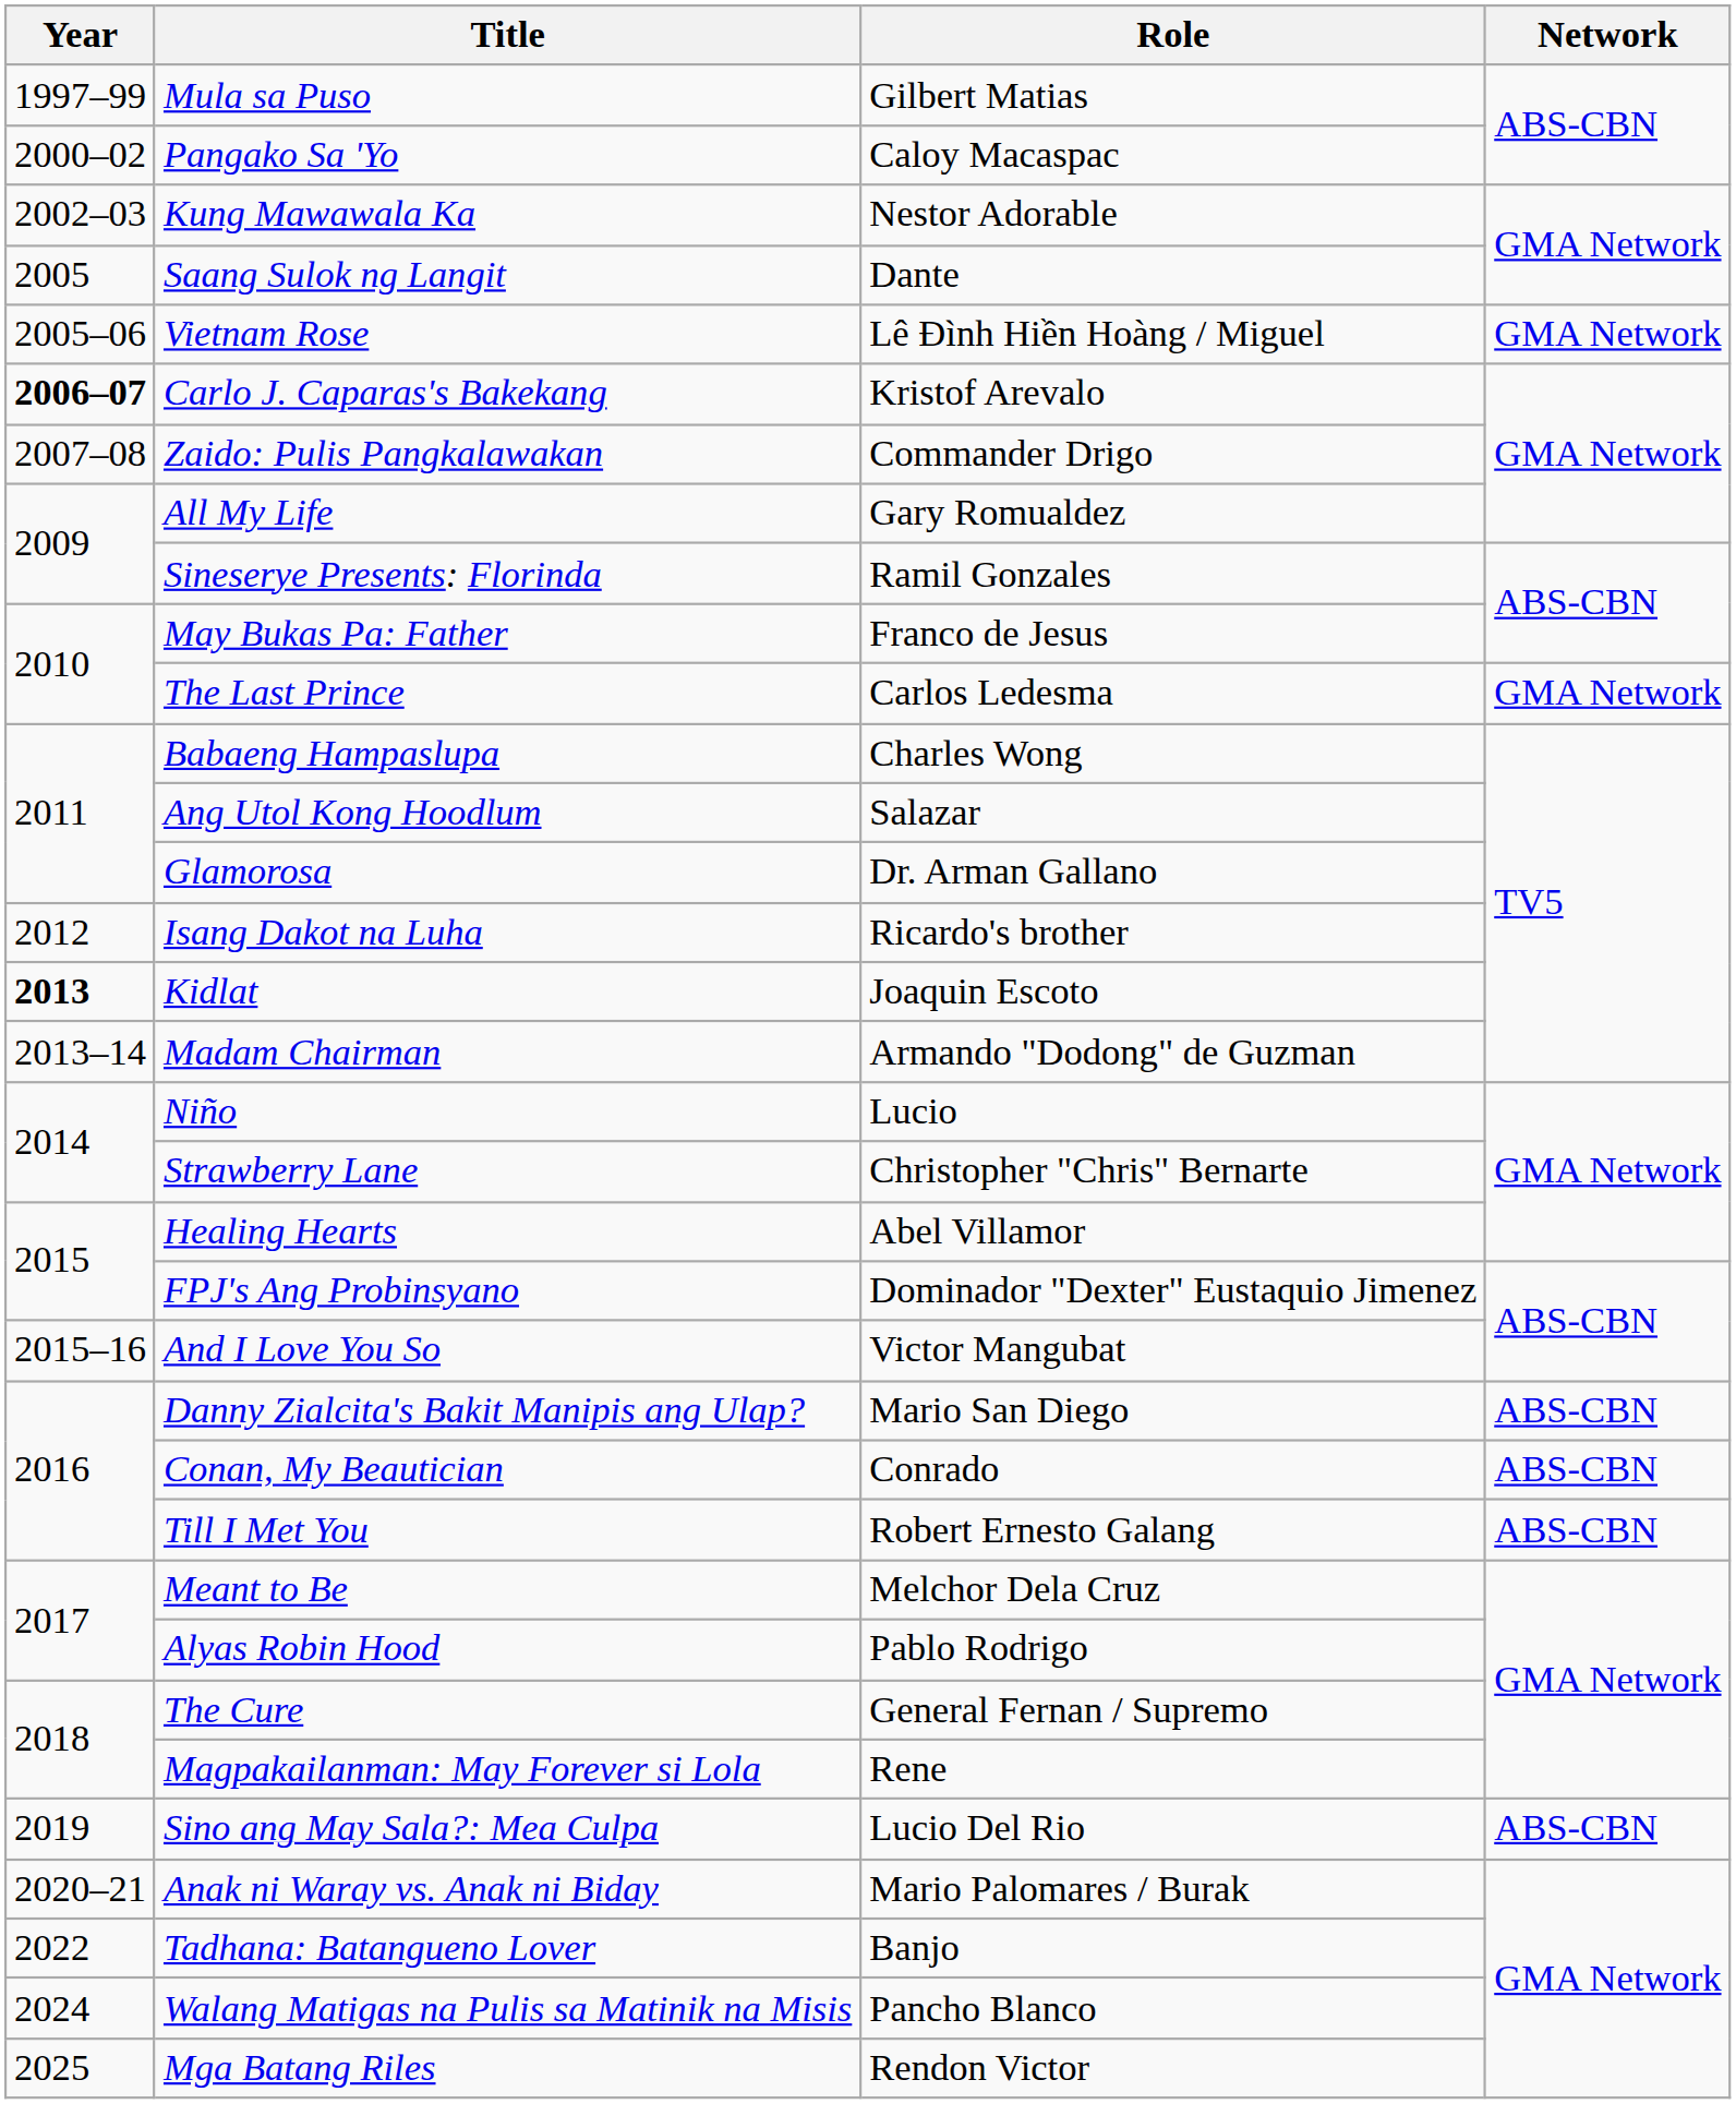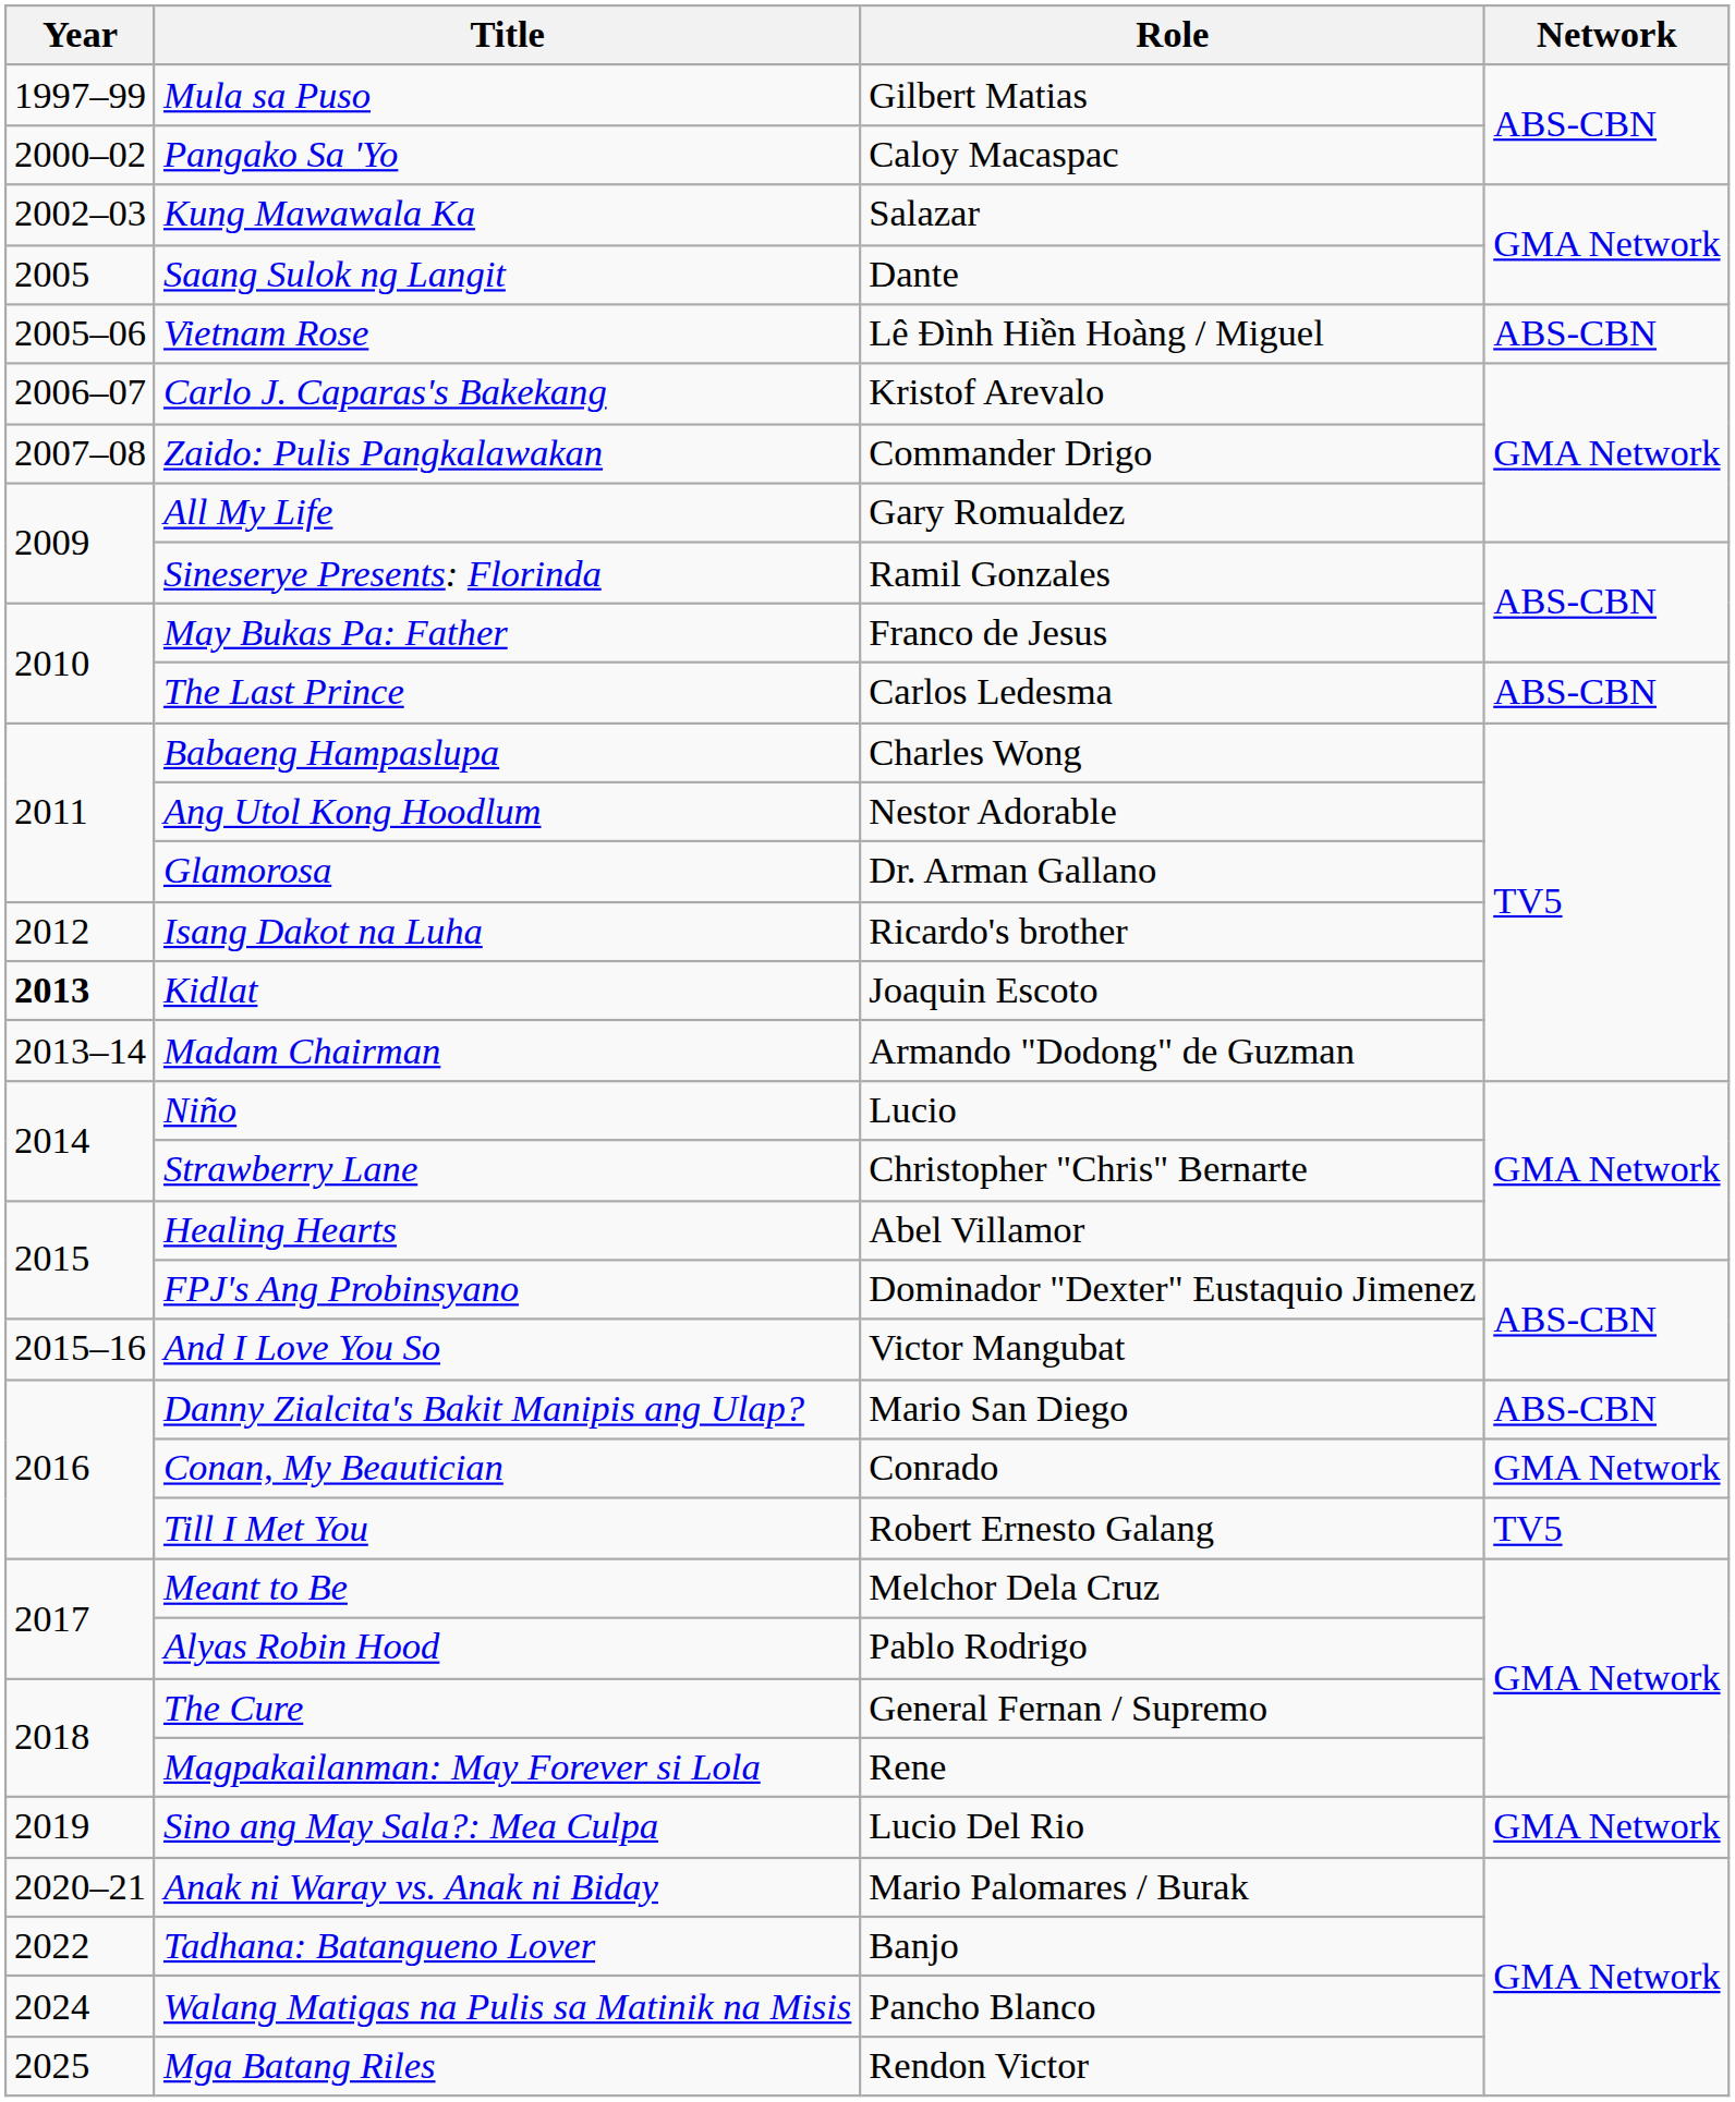Kung Mawawala Ka | Role: Nestor Adorable -> Salazar
Vietnam Rose | Network: GMA Network -> ABS-CBN
Carlo J. Caparas's Bakekang | Year: bold -> normal
The Last Prince | Network: GMA Network -> ABS-CBN
Ang Utol Kong Hoodlum | Role: Salazar -> Nestor Adorable
Conan, My Beautician | Network: ABS-CBN -> GMA Network
Till I Met You | Network: ABS-CBN -> TV5
Sino ang May Sala?: Mea Culpa | Network: ABS-CBN -> GMA Network
